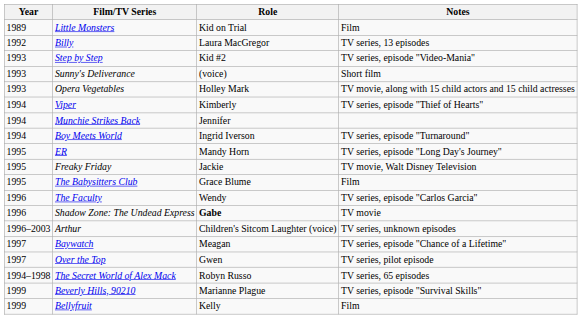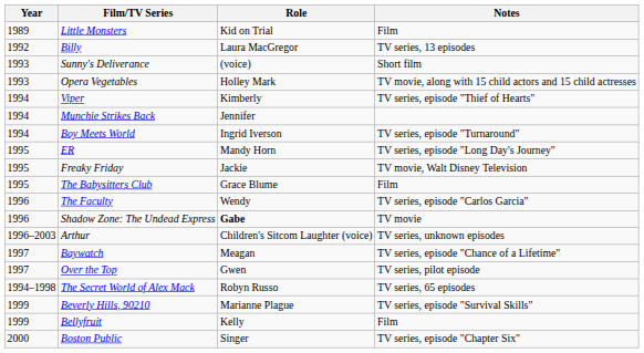- row: 1993 | Step by Step | Kid #2 | TV series, episode "Video-Mania"
+ row: 2000 | Boston Public | Singer | TV series, episode "Chapter Six"
